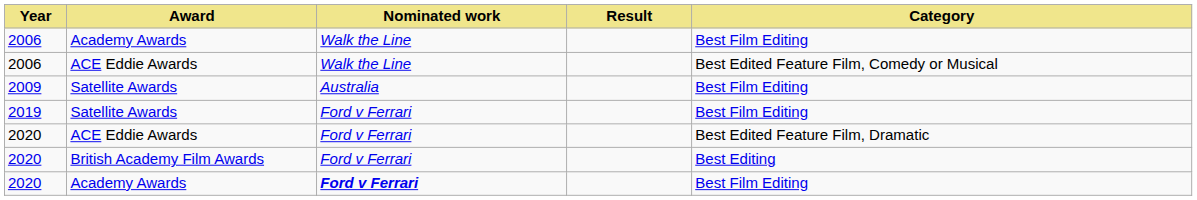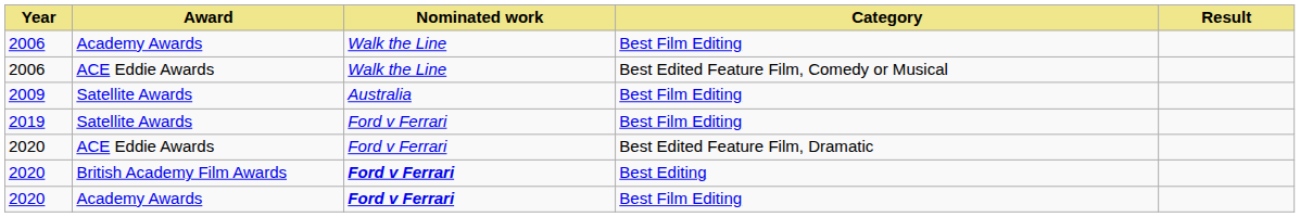columns swapped: Category <-> Result
2020 / British Academy Film Awards | Nominated work: normal -> bold
